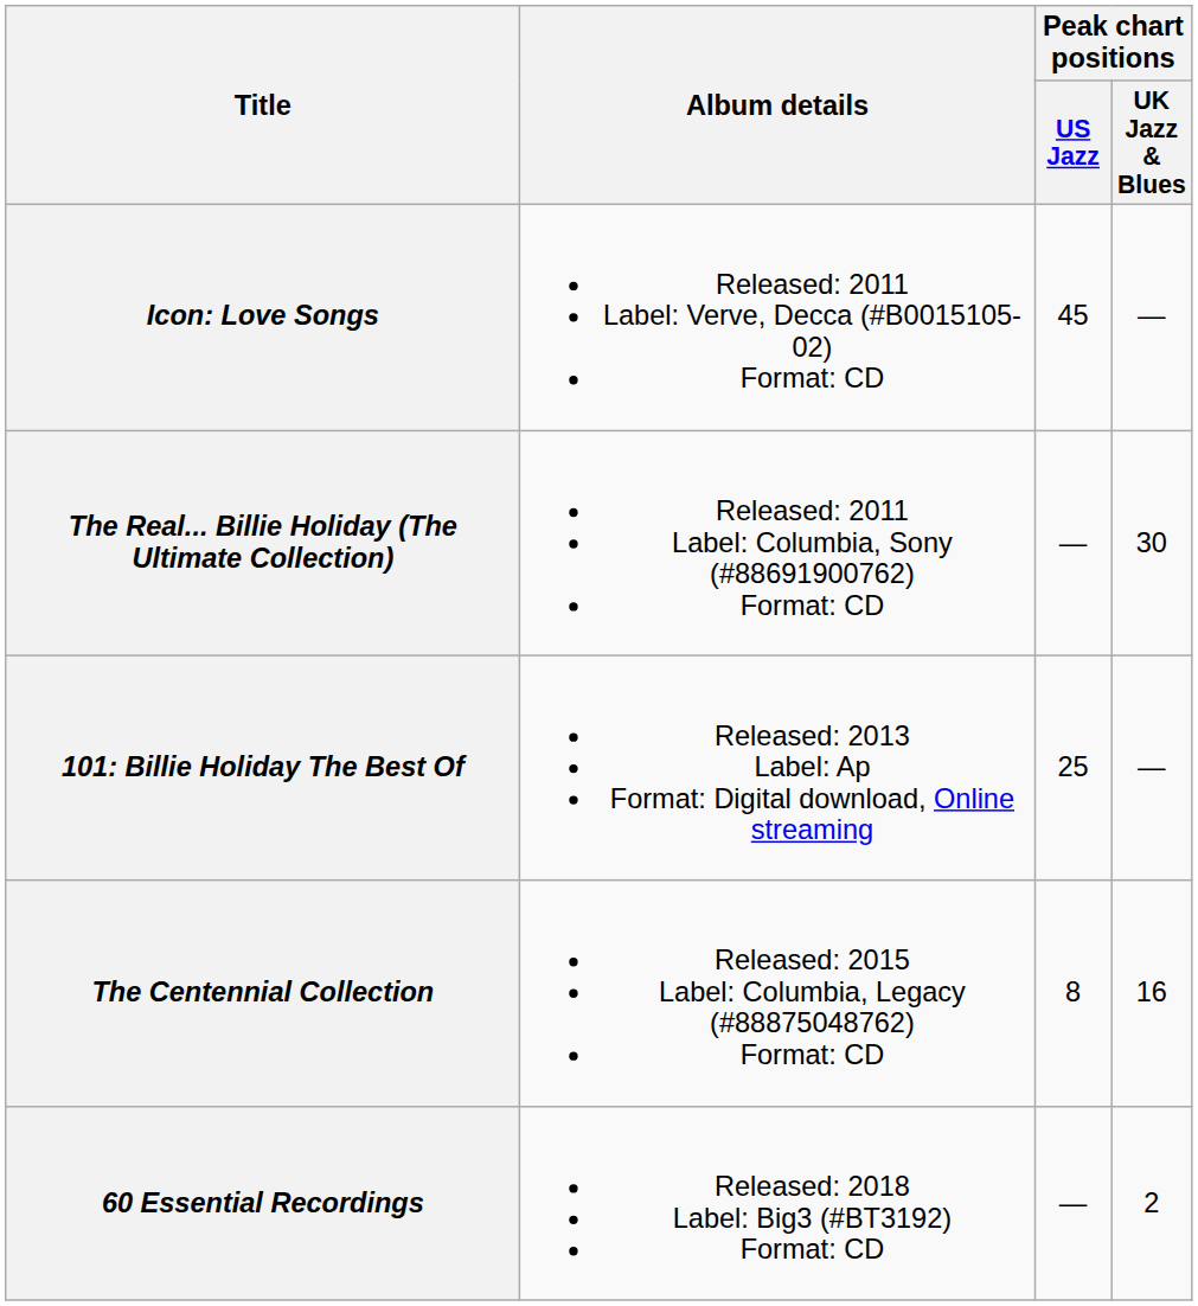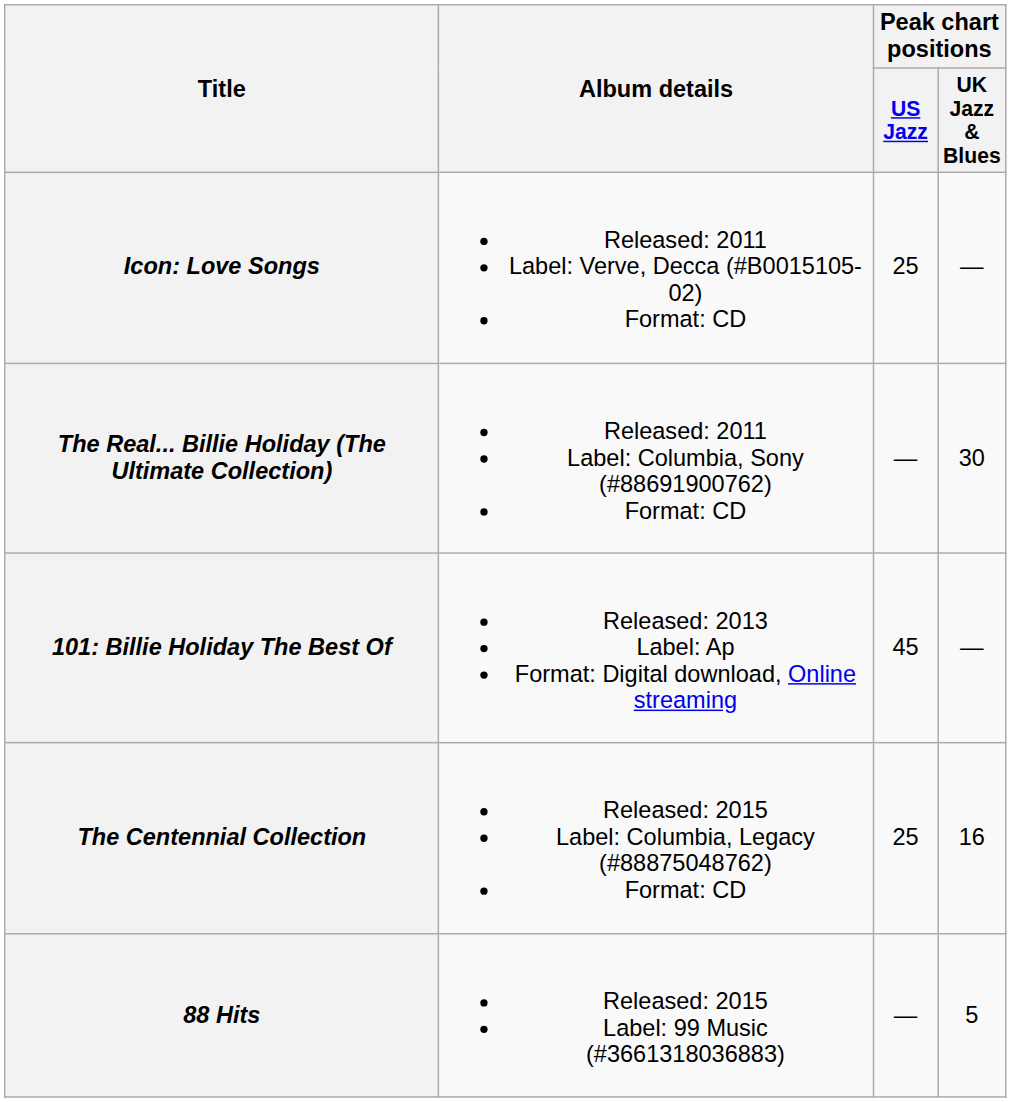Icon: Love Songs | Peak chart positions / US Jazz: 45 -> 25
101: Billie Holiday The Best Of | Peak chart positions / US Jazz: 25 -> 45
The Centennial Collection | Peak chart positions / US Jazz: 8 -> 25
+ row: 88 Hits | Released: 2015 Label: 99 Music (#3661318036883) | — | 5
- row: 60 Essential Recordings | Released: 2018 Label: Big3 (#BT3192) Format: CD | — | 2
